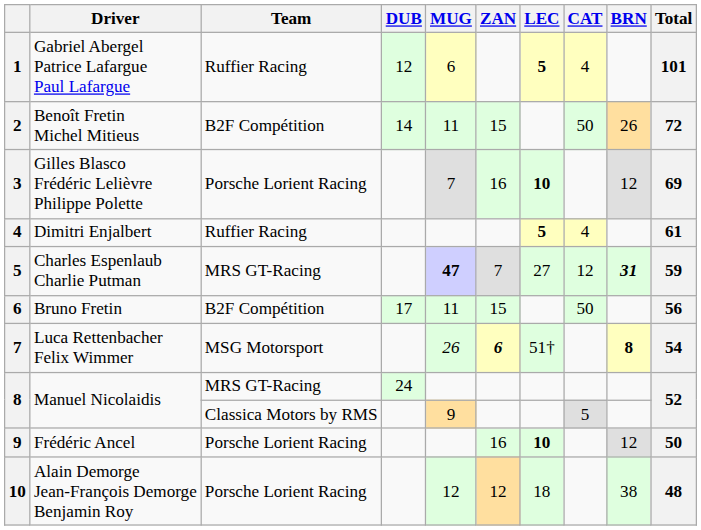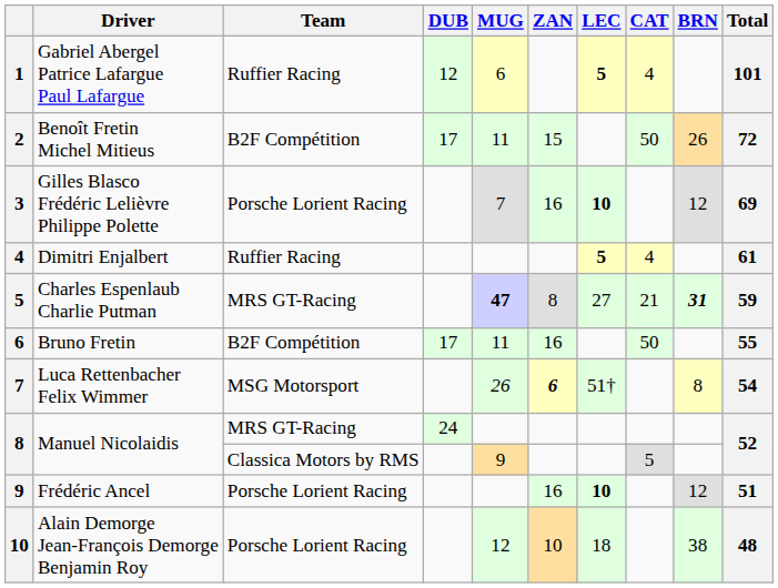Benoît Fretin Michel Mitieus | DUB: 14 -> 17
Charles Espenlaub Charlie Putman | ZAN: 7 -> 8
Charles Espenlaub Charlie Putman | CAT: 12 -> 21
Bruno Fretin | ZAN: 15 -> 16
Bruno Fretin | Total: 56 -> 55
Luca Rettenbacher Felix Wimmer | BRN: bold -> normal
Frédéric Ancel | Total: 50 -> 51
Alain Demorge Jean-François Demorge Benjamin Roy | ZAN: 12 -> 10
